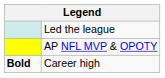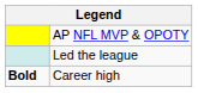rows swapped: AP NFL MVP & OPOTY <-> Led the league
